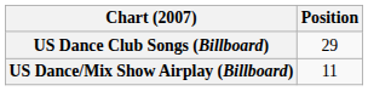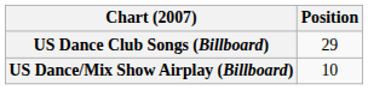US Dance/Mix Show Airplay (Billboard) | Position: 11 -> 10
